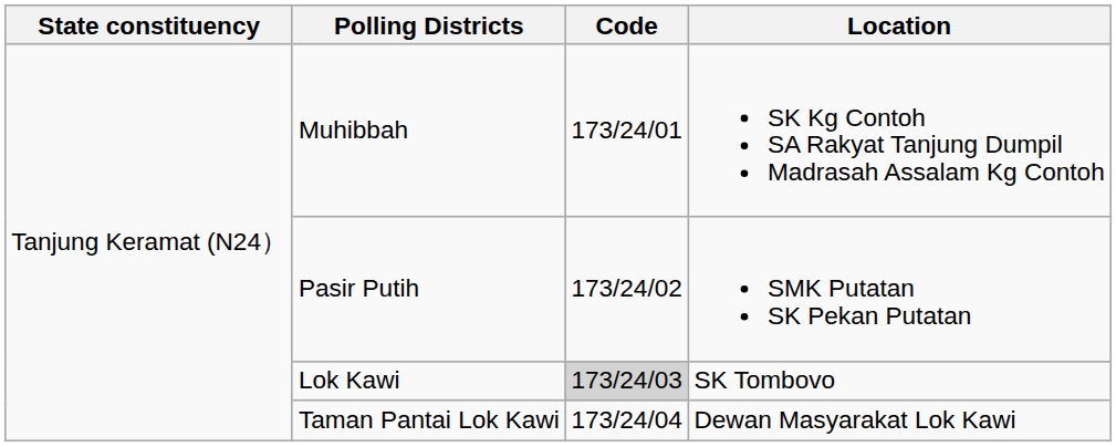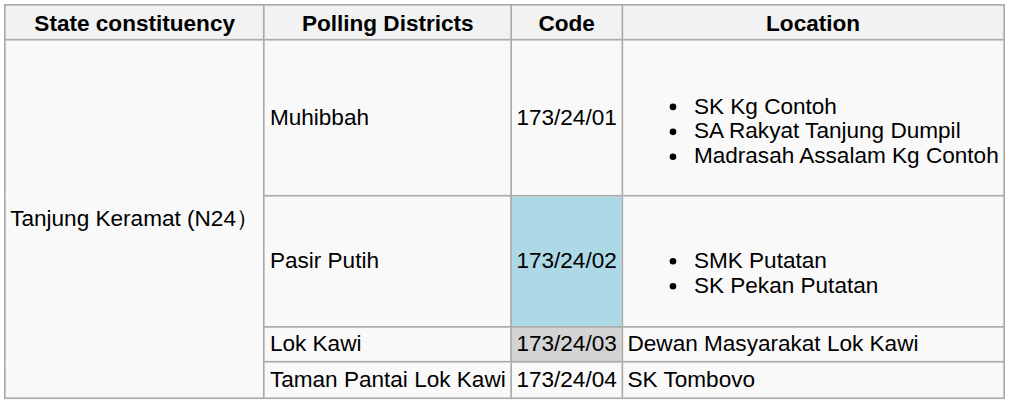Pasir Putih | Code: no background -> lightblue background
Lok Kawi | Location: SK Tombovo -> Dewan Masyarakat Lok Kawi
Taman Pantai Lok Kawi | Location: Dewan Masyarakat Lok Kawi -> SK Tombovo
